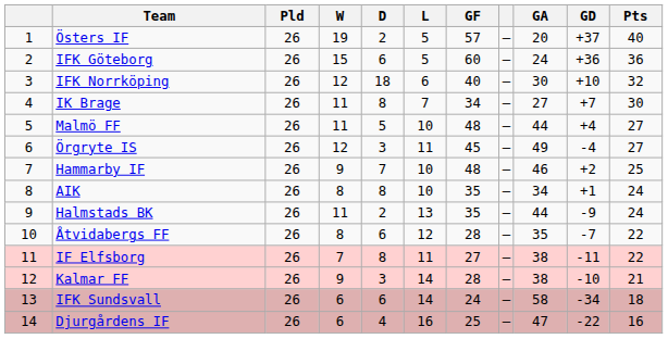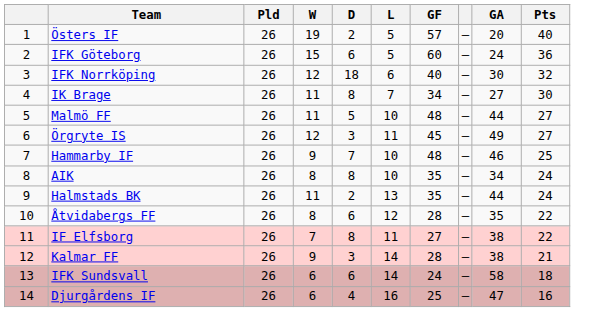- column: GD | +37 | +36 | +10 | +7 | +4 | -4 | +2 | +1 | -9 | -7 | -11 | -10 | -34 | -22
